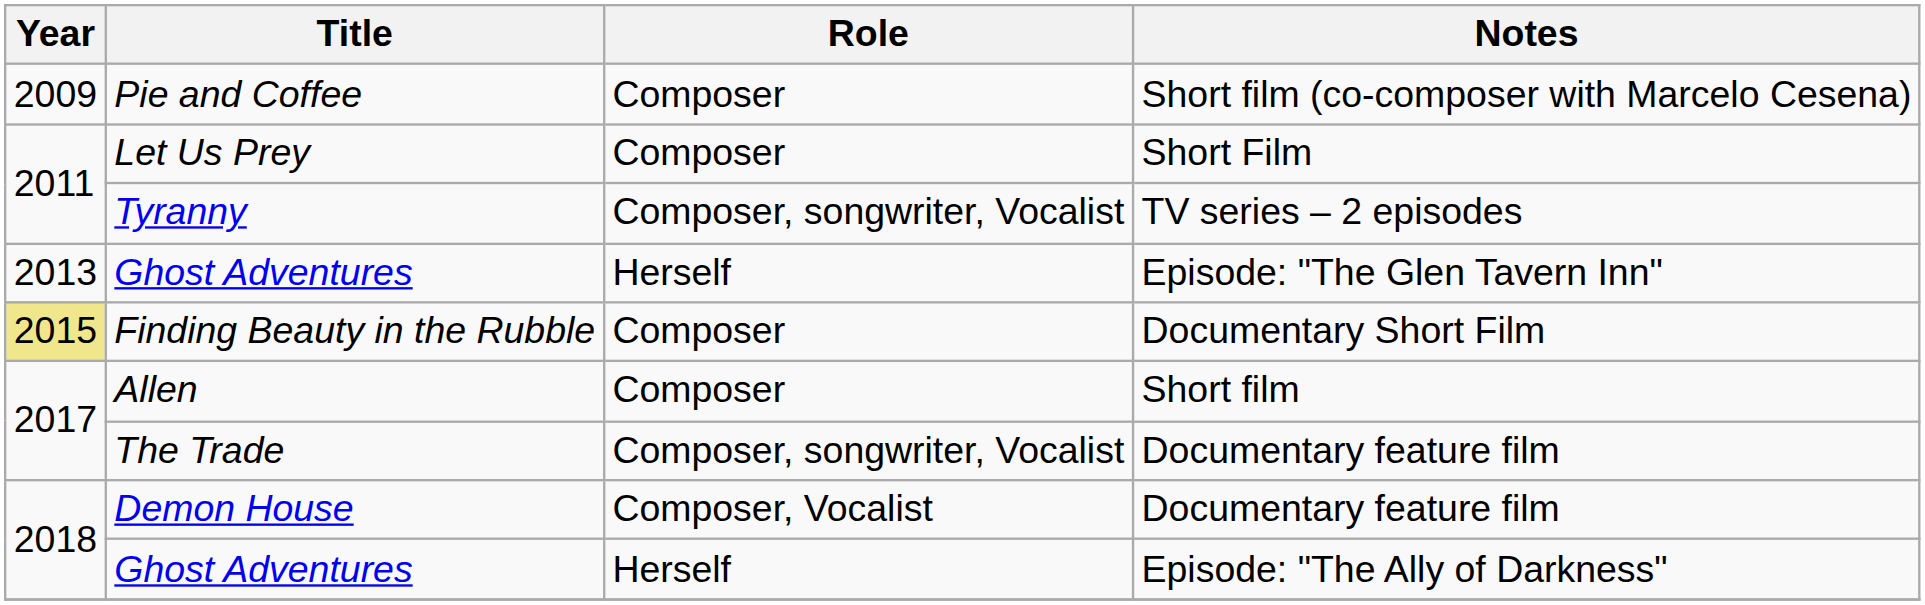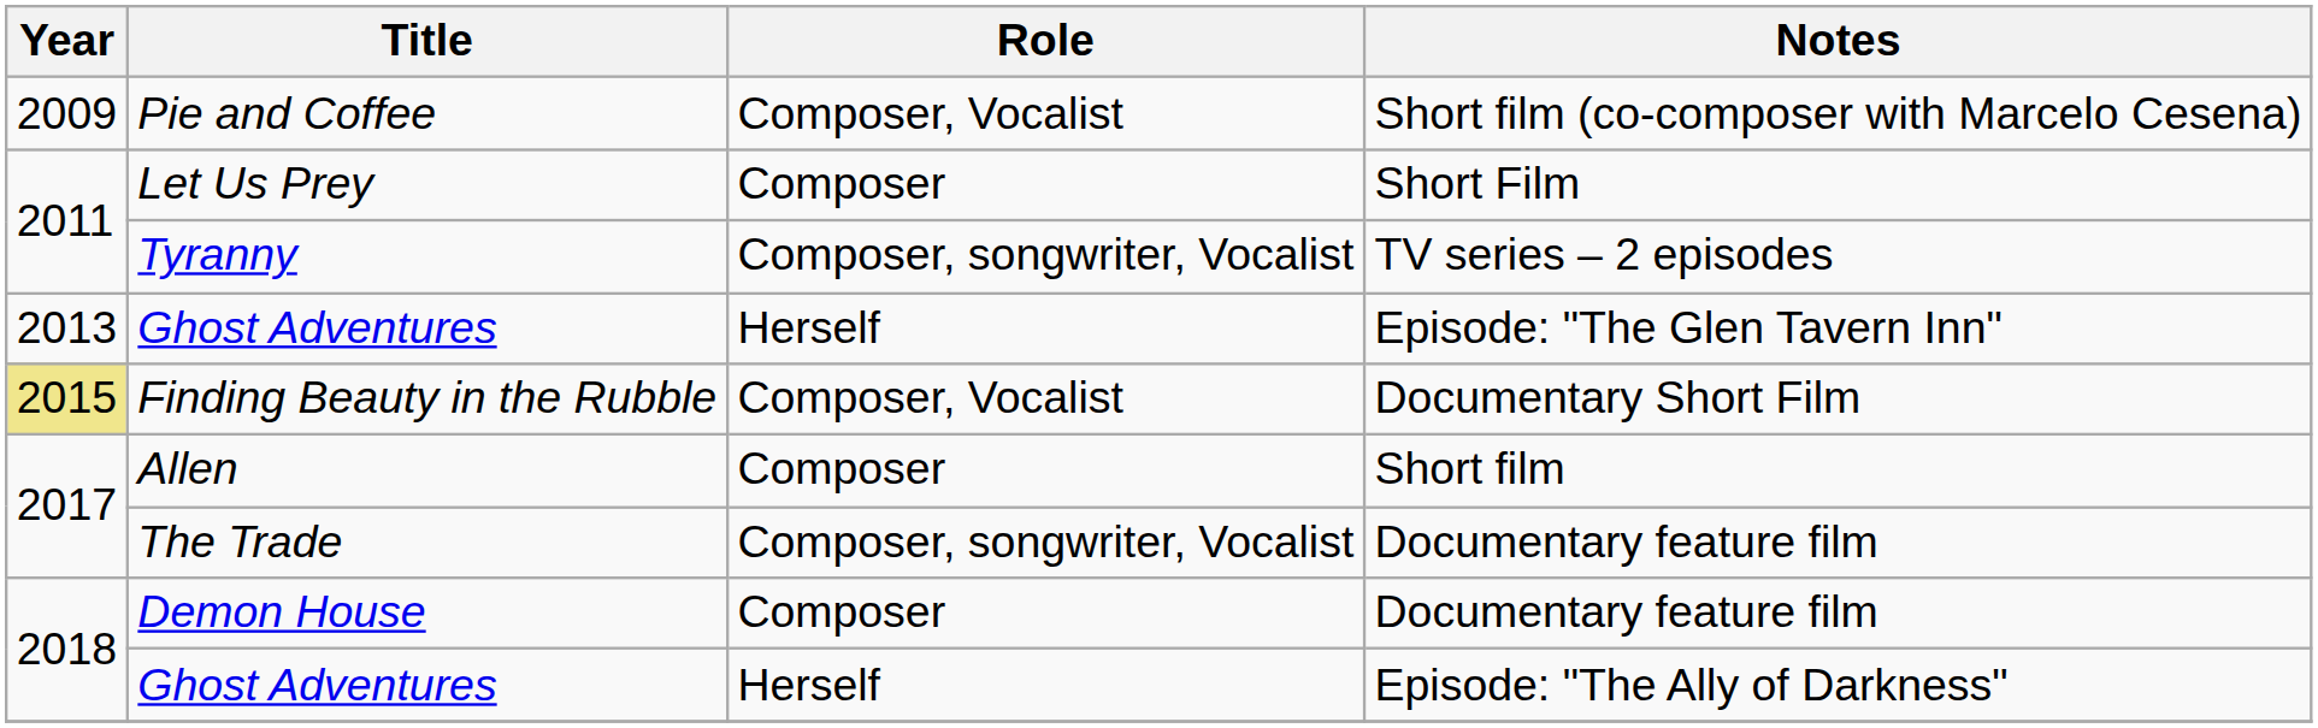Pie and Coffee | Role: Composer -> Composer, Vocalist
Finding Beauty in the Rubble | Role: Composer -> Composer, Vocalist
Demon House | Role: Composer, Vocalist -> Composer
